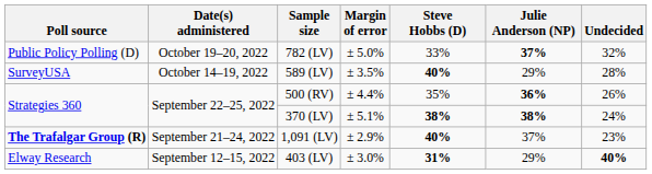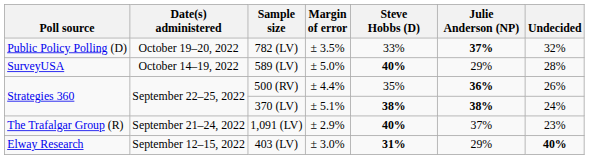782 (LV) | Margin of error: ± 5.0% -> ± 3.5%
589 (LV) | Margin of error: ± 3.5% -> ± 5.0%
1,091 (LV) | Poll source: bold -> normal
